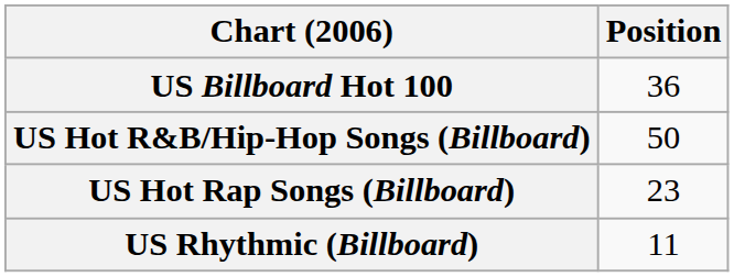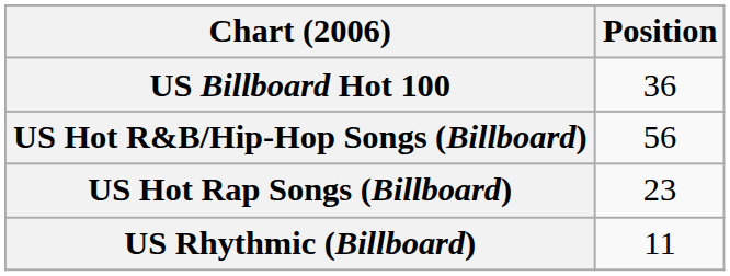US Hot R&B/Hip-Hop Songs (Billboard) | Position: 50 -> 56
